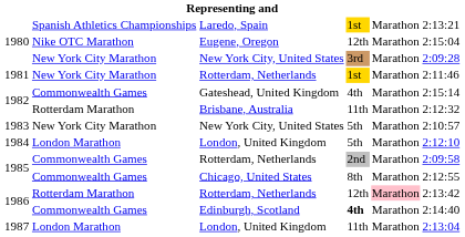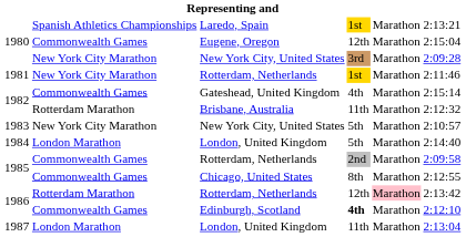Eugene, Oregon | column 2: Nike OTC Marathon -> Commonwealth Games
1984 / London, United Kingdom | column 6: 2:12:10 -> 2:14:40
Edinburgh, Scotland | column 6: 2:14:40 -> 2:12:10
